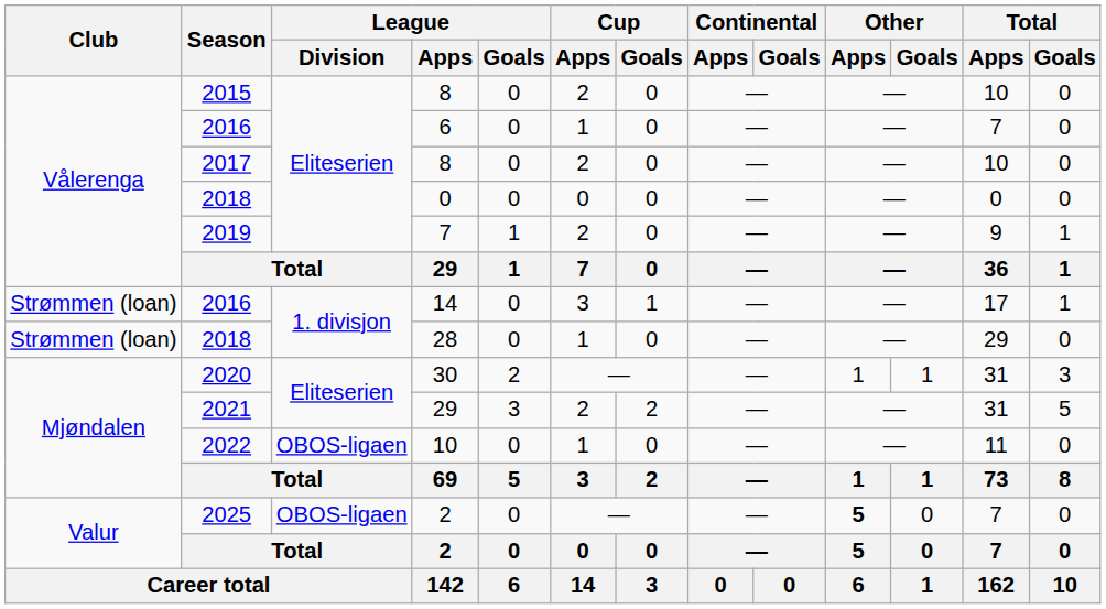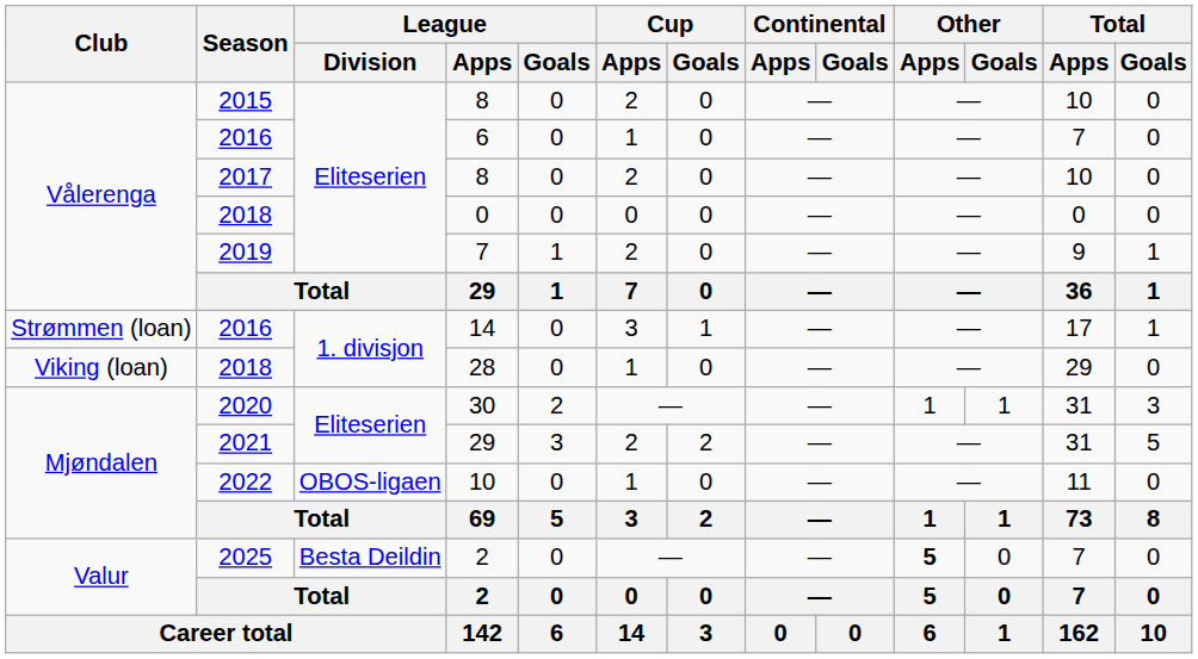28 | Club: Strømmen (loan) -> Viking (loan)
2025 / 2 | League / Division: OBOS-ligaen -> Besta Deildin
